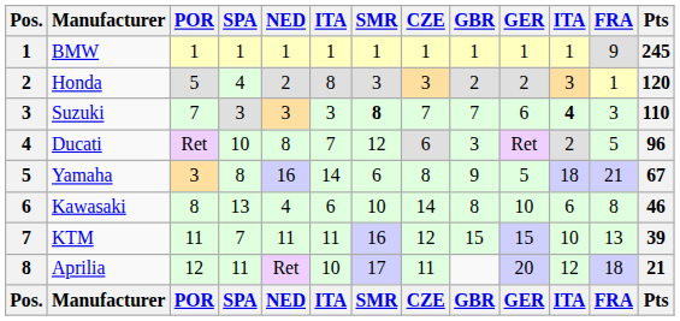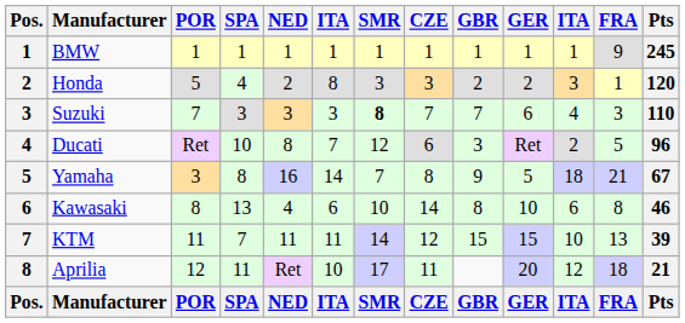Suzuki | column 11: bold -> normal
Yamaha | SMR: 6 -> 7
KTM | SMR: 16 -> 14
